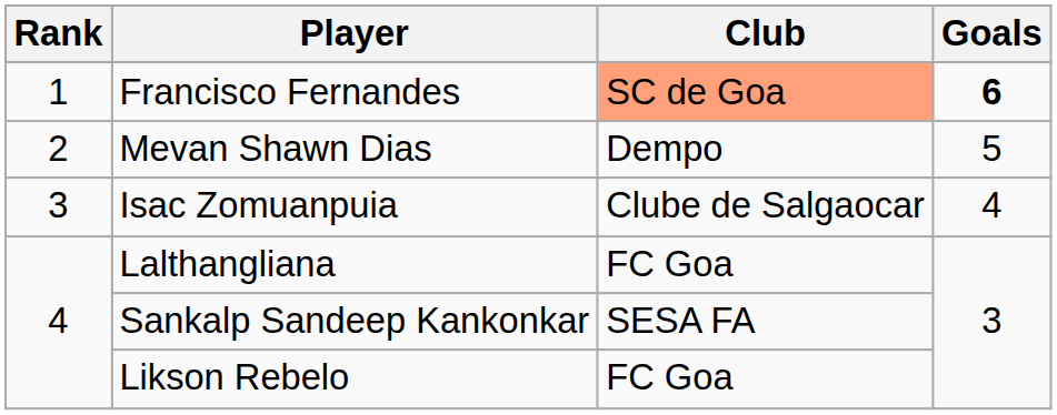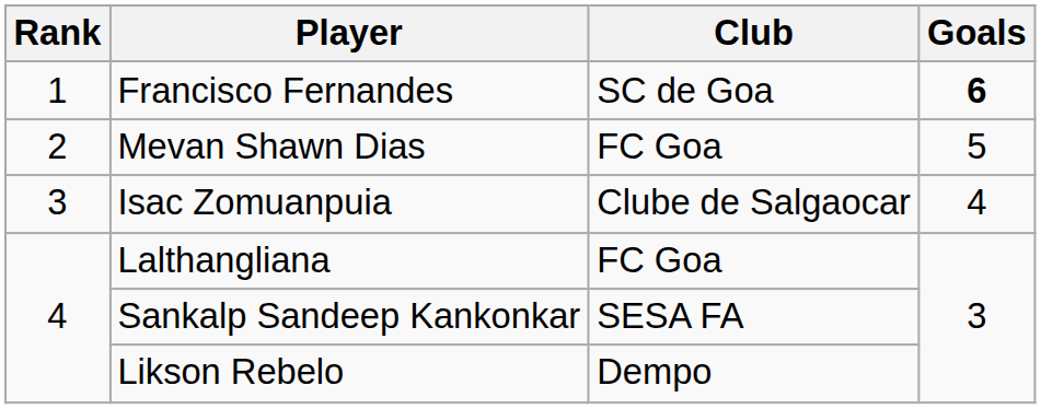Francisco Fernandes | Club: lightsalmon background -> no background
Mevan Shawn Dias | Club: Dempo -> FC Goa
Likson Rebelo | Club: FC Goa -> Dempo
